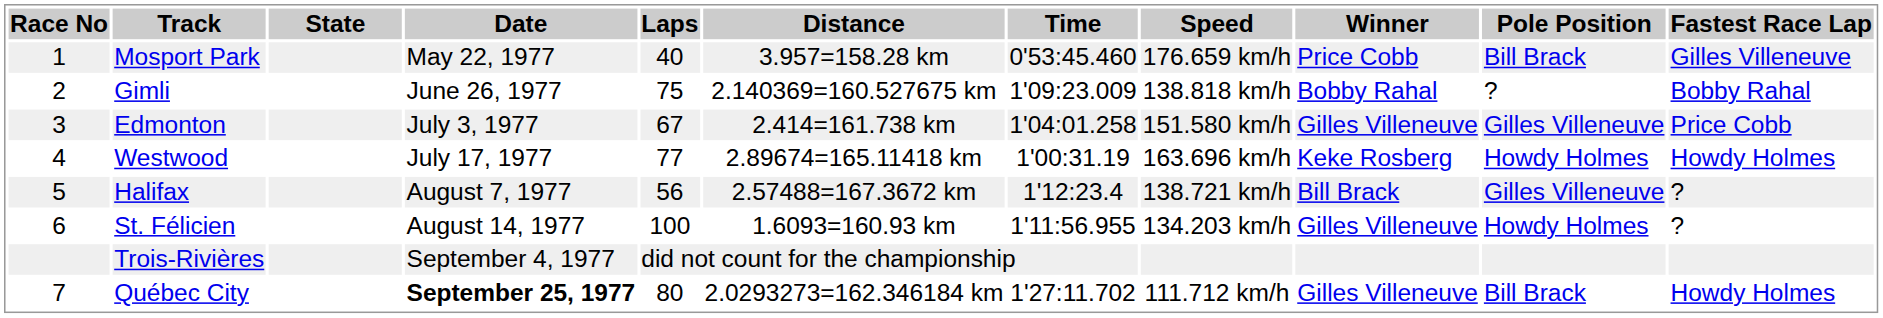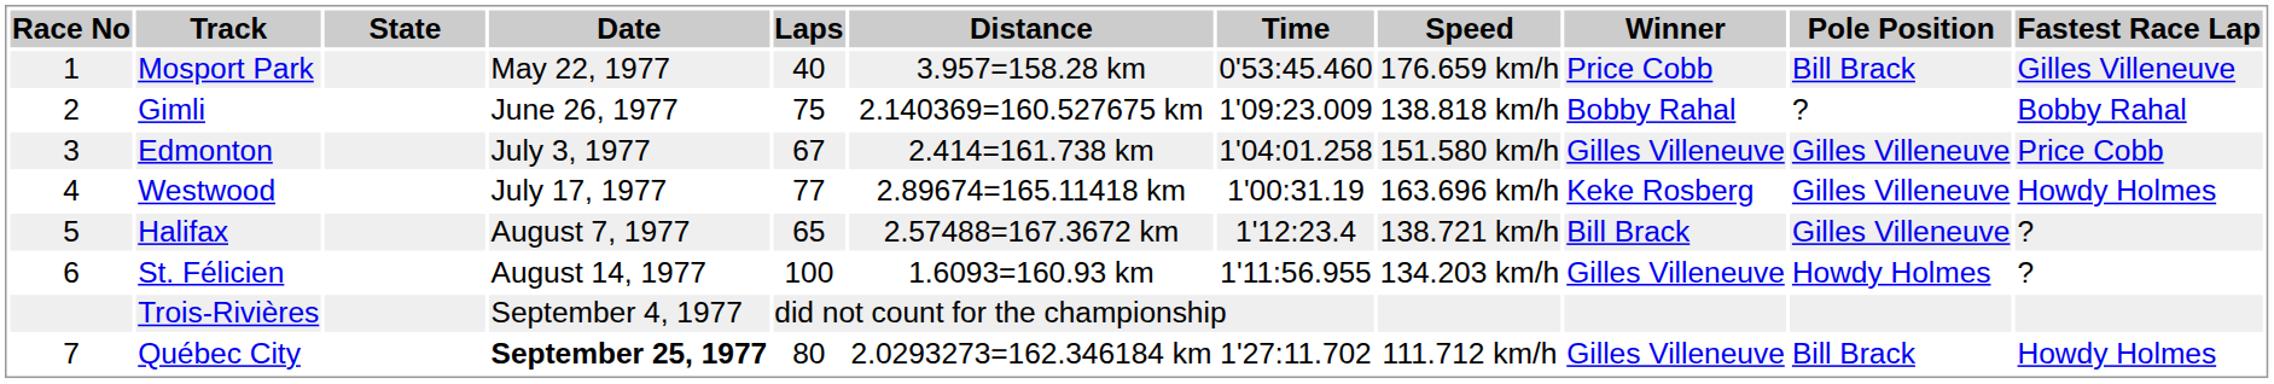Westwood | Pole Position: Howdy Holmes -> Gilles Villeneuve
Halifax | Laps: 56 -> 65
